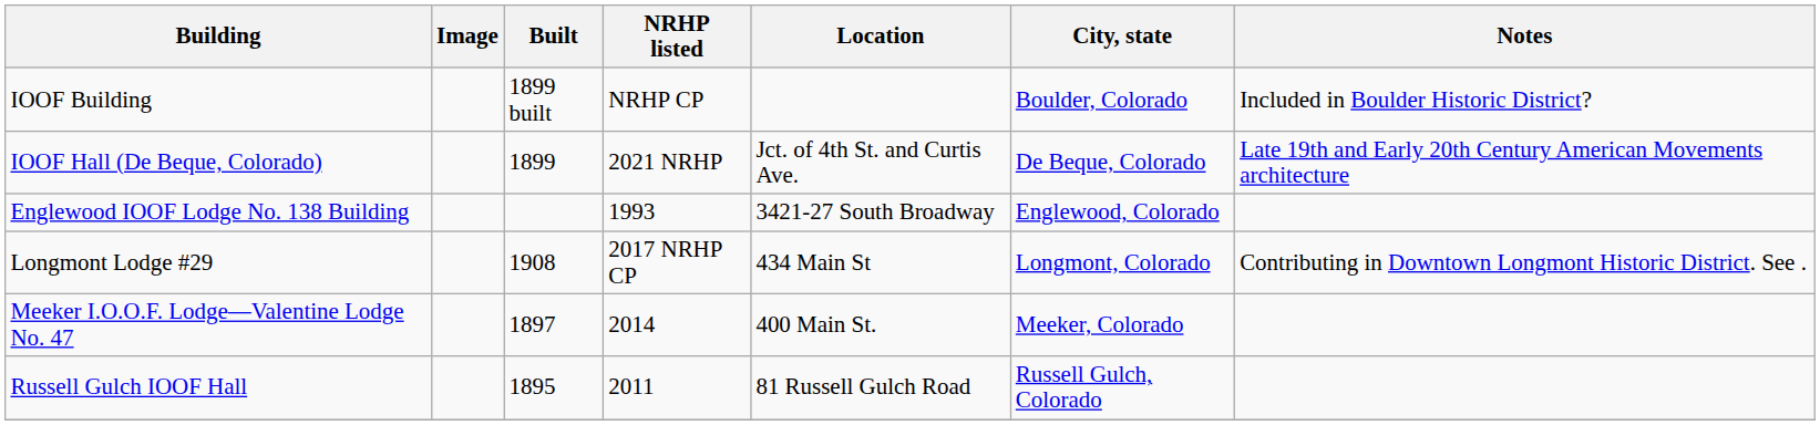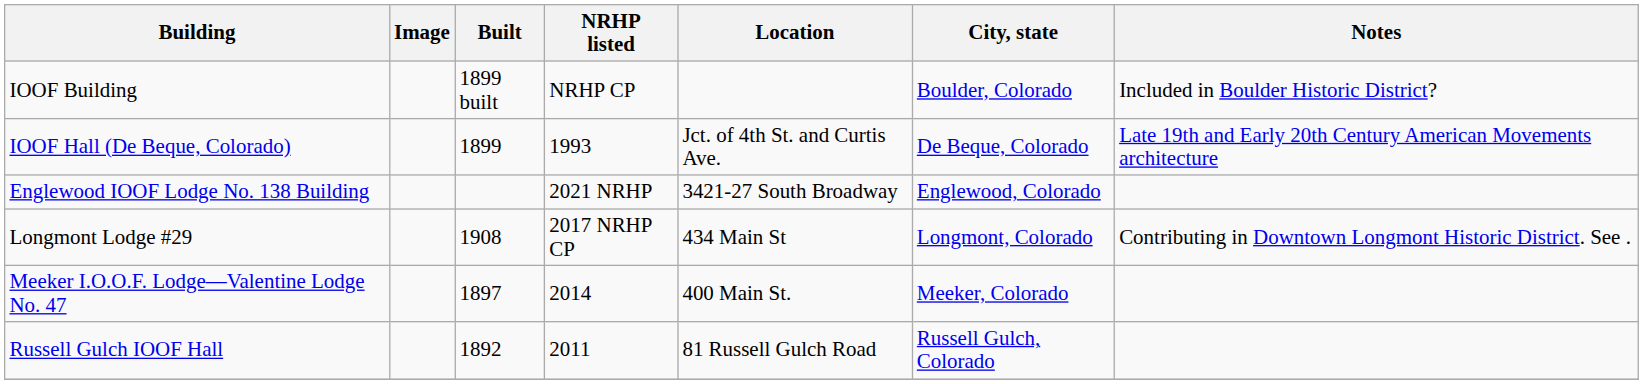IOOF Hall (De Beque, Colorado) | NRHP listed: 2021 NRHP -> 1993
Englewood IOOF Lodge No. 138 Building | NRHP listed: 1993 -> 2021 NRHP
Russell Gulch IOOF Hall | Built: 1895 -> 1892
